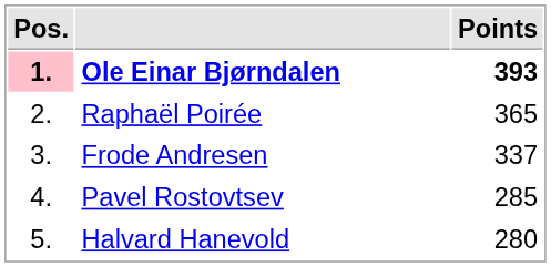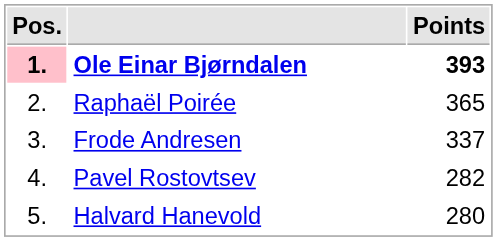Pavel Rostovtsev | Points: 285 -> 282
